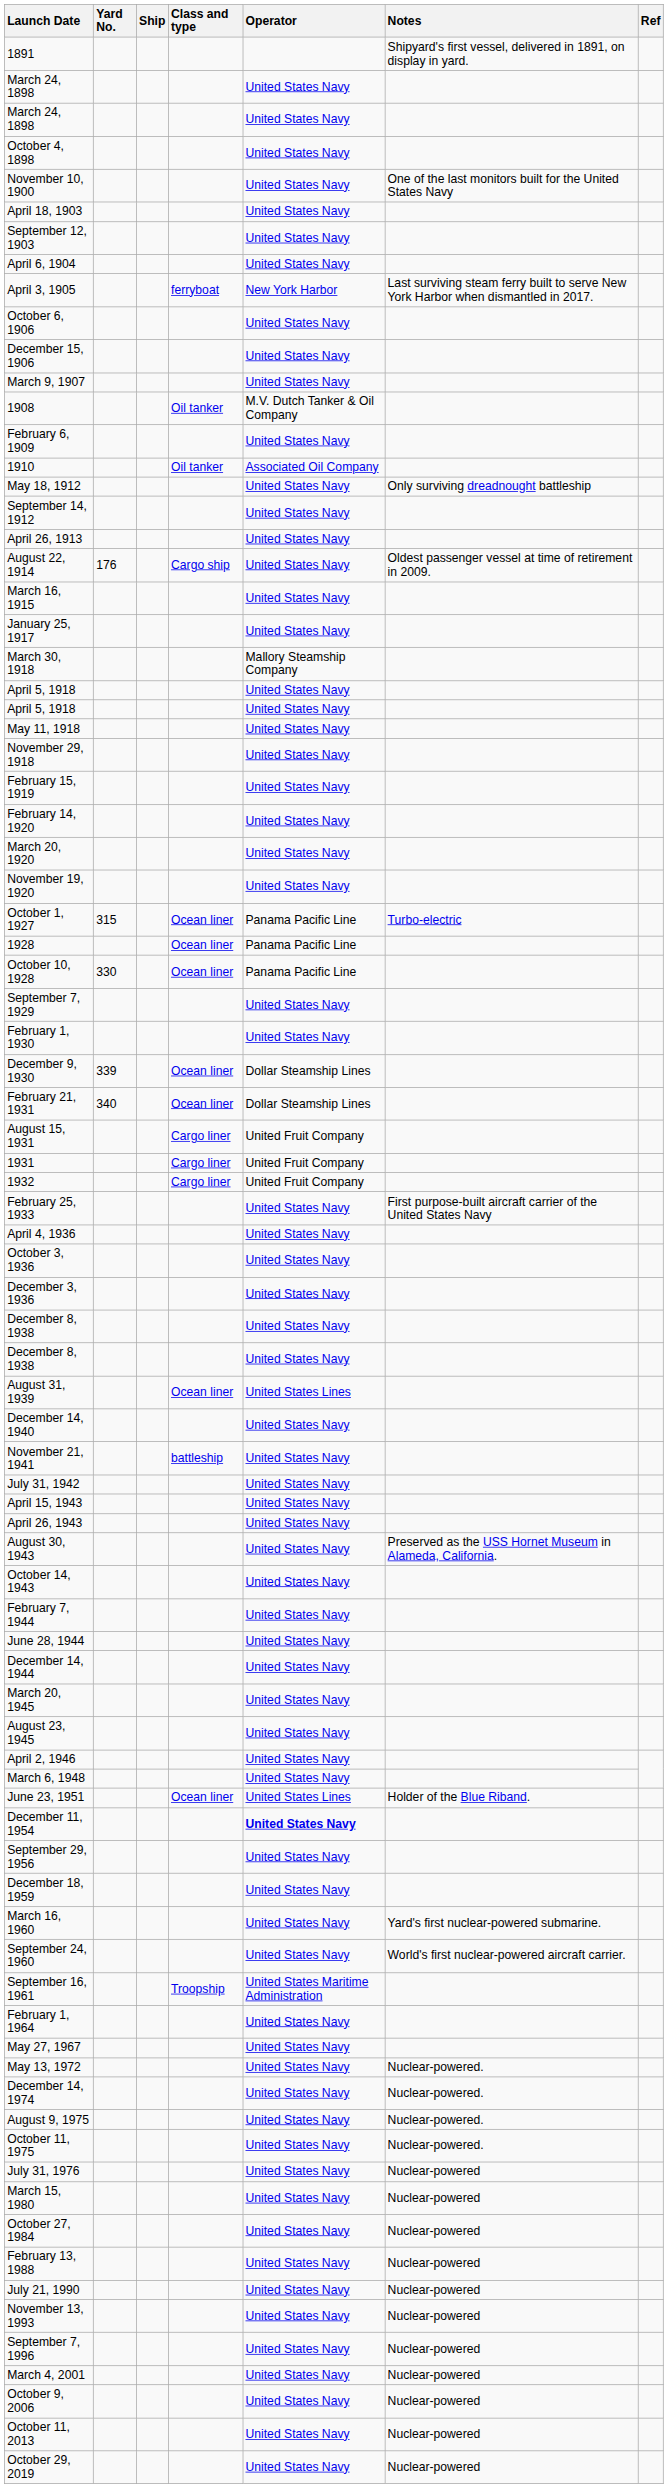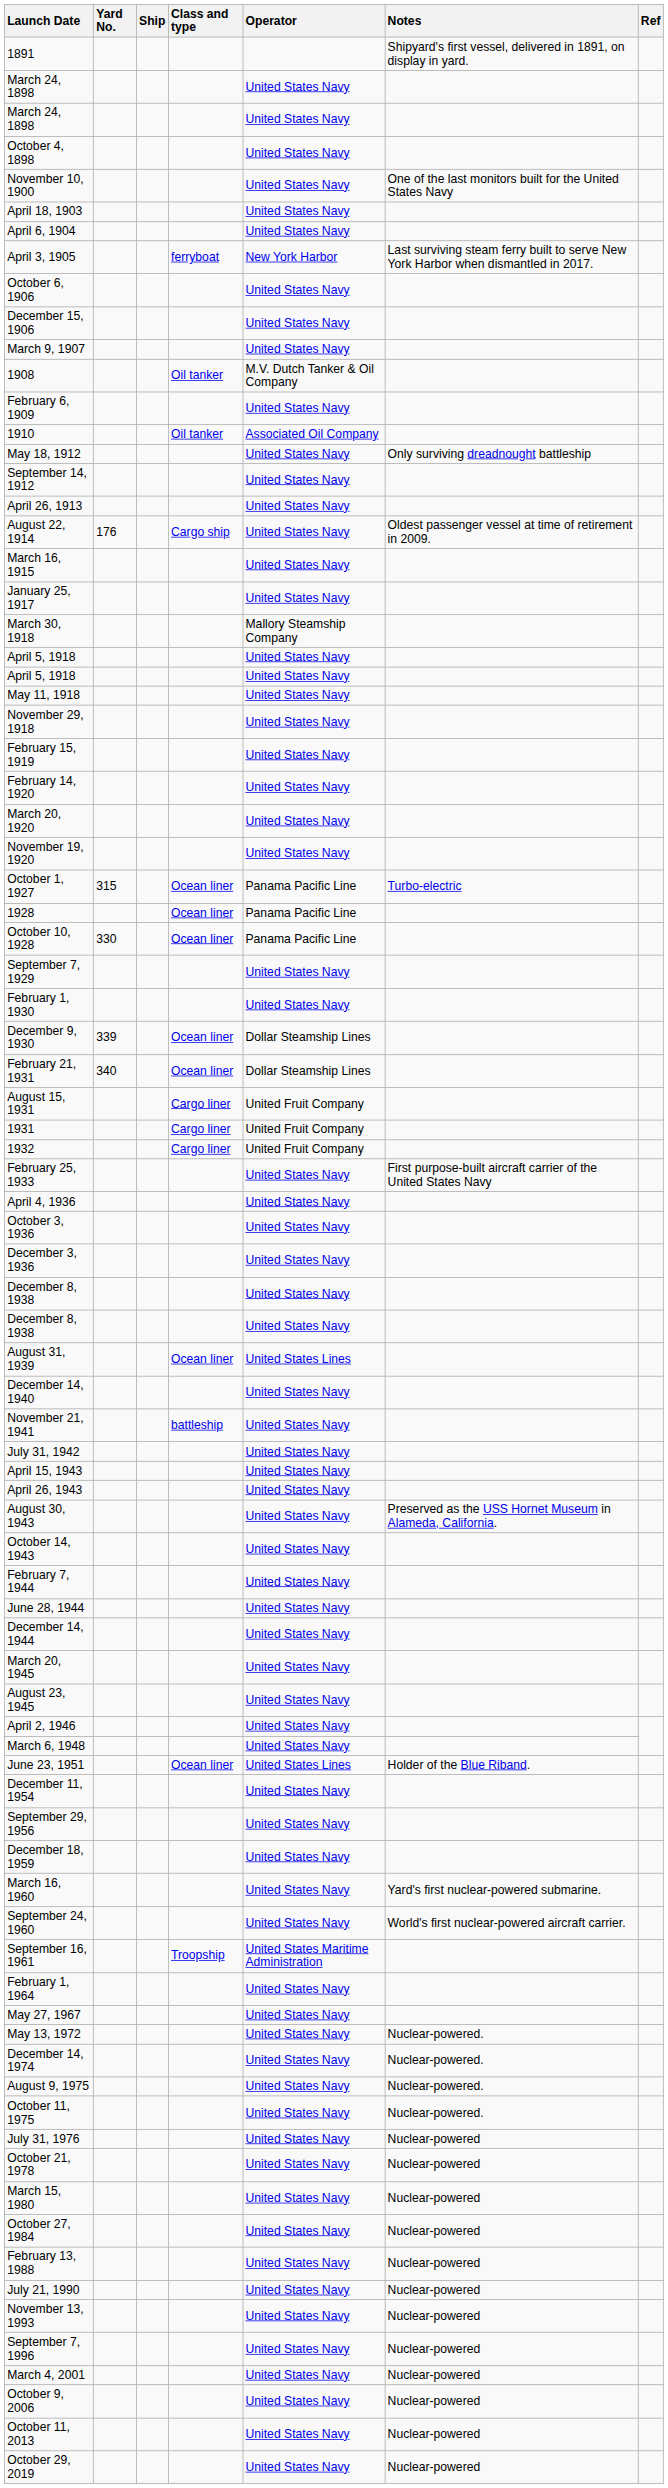- row: September 12, 1903 | United States Navy
December 11, 1954 | Operator: bold -> normal
+ row: October 21, 1978 | United States Navy | Nuclear-powered
